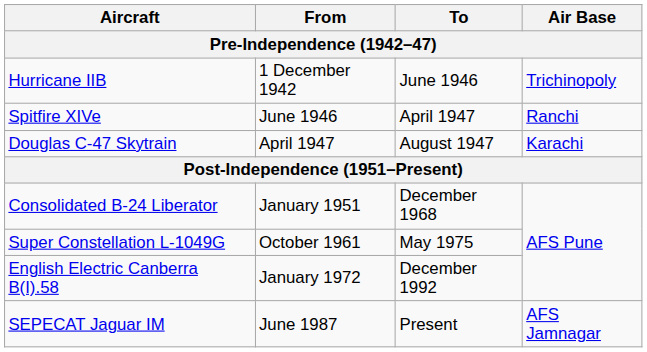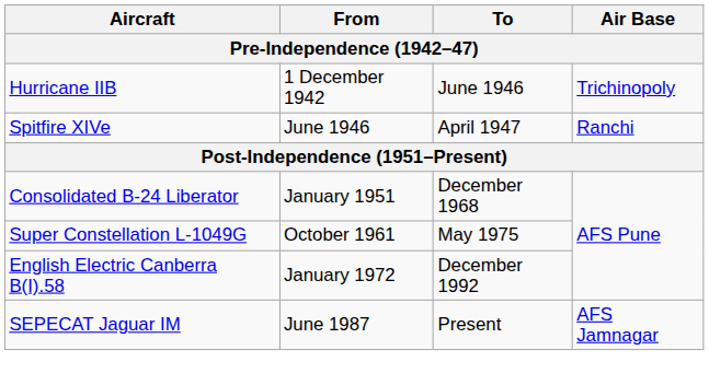- row: Douglas C-47 Skytrain | April 1947 | August 1947 | Karachi
